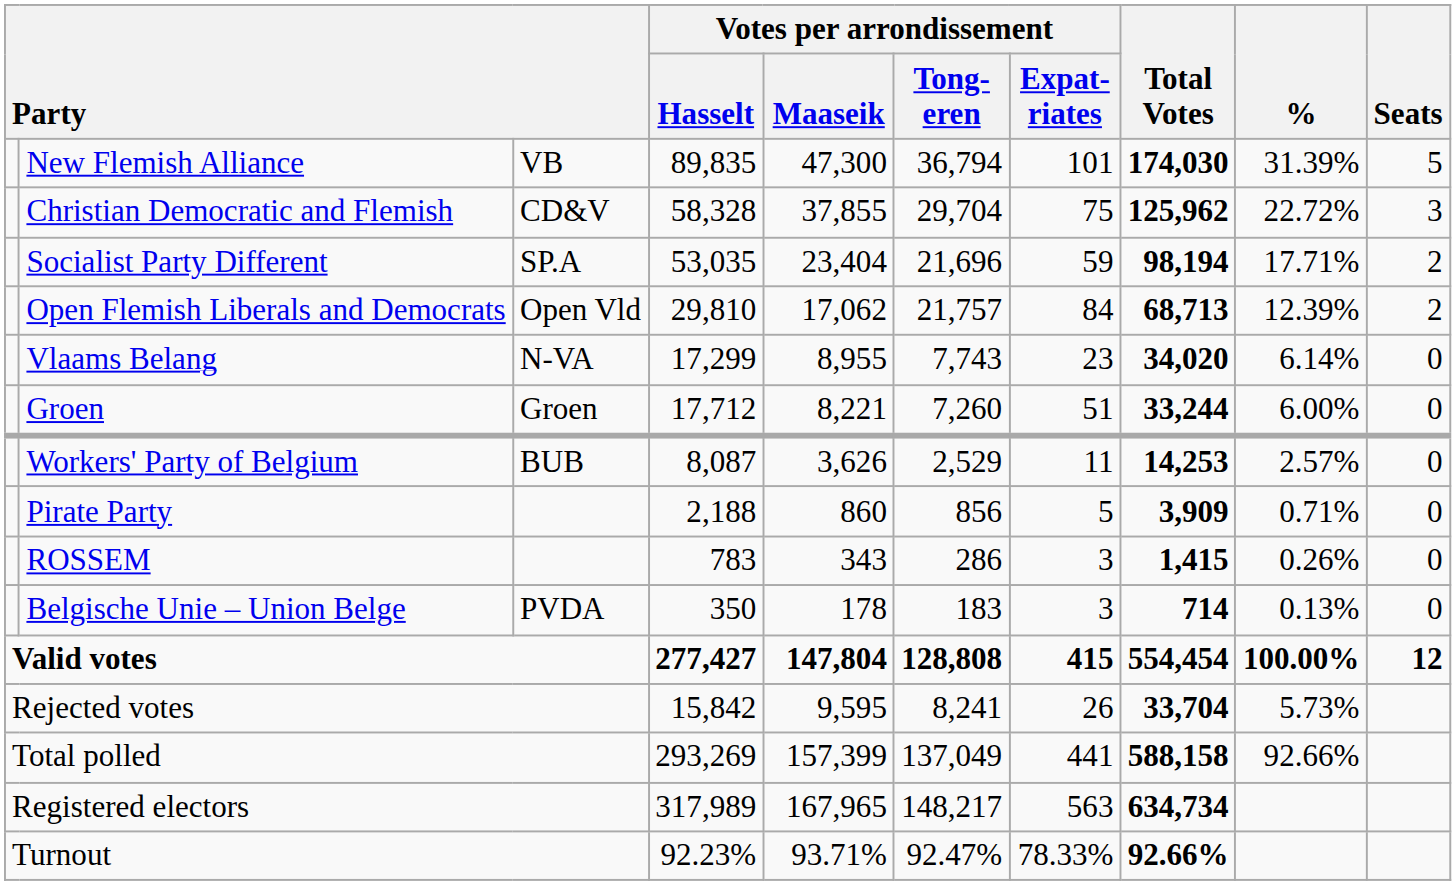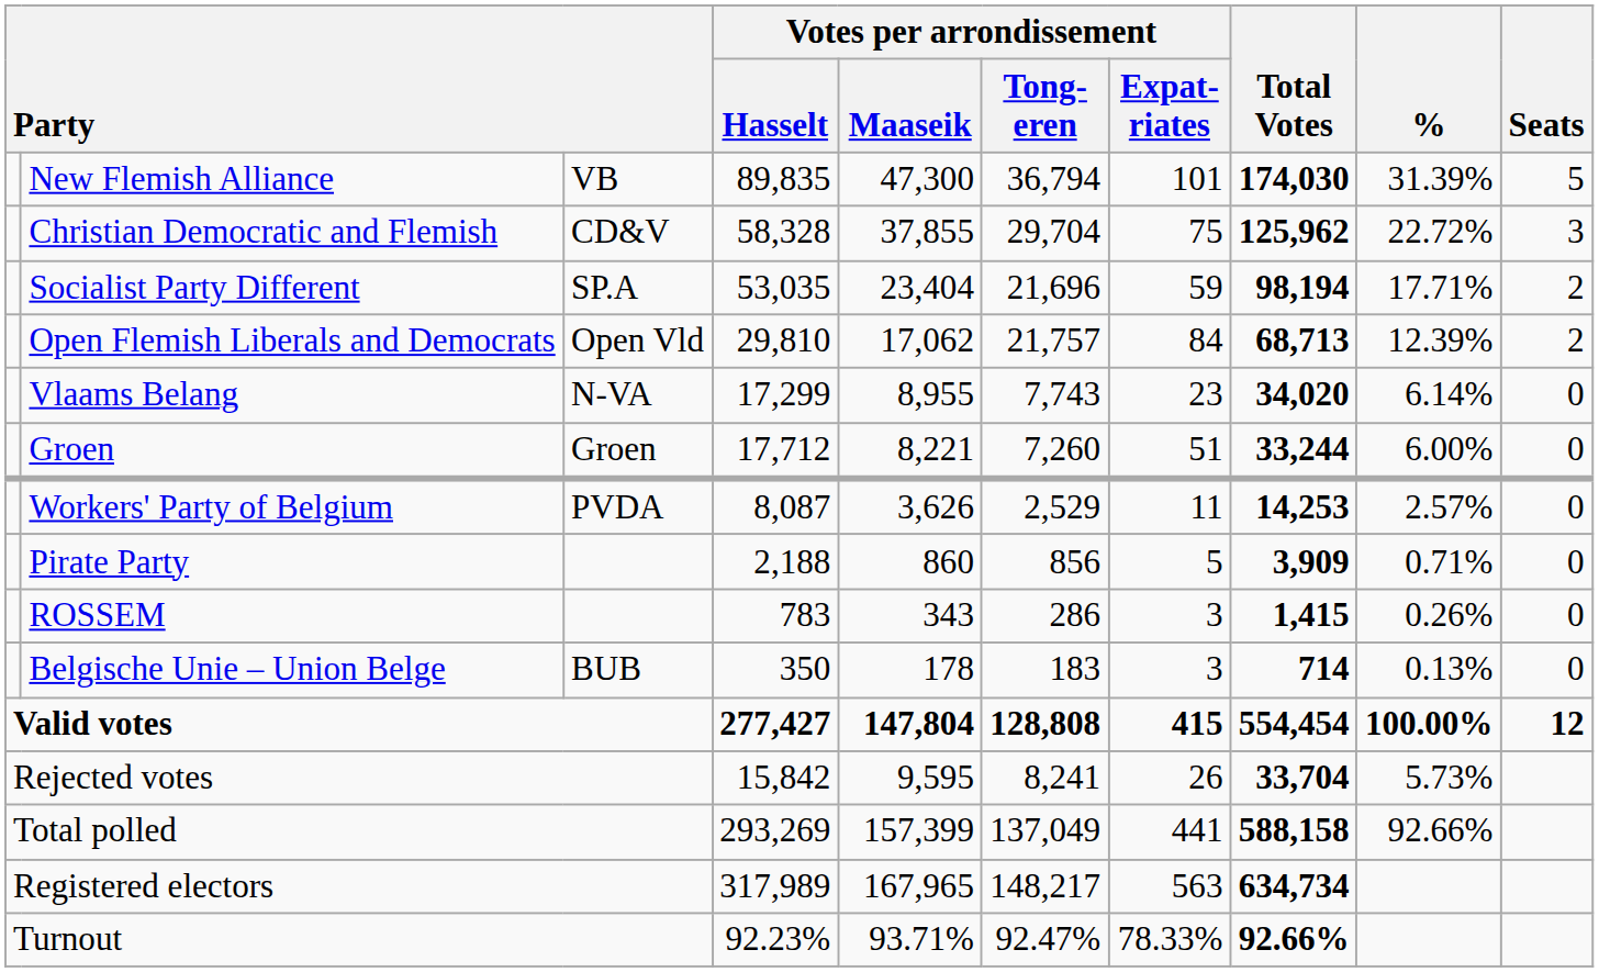Workers' Party of Belgium | column 3: BUB -> PVDA
Belgische Unie – Union Belge | column 3: PVDA -> BUB
